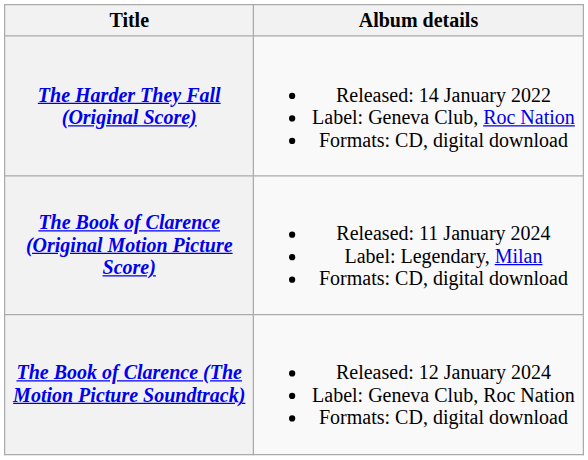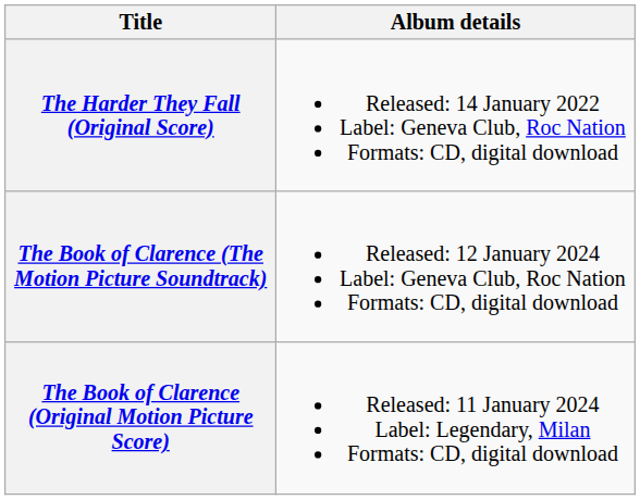rows swapped: The Book of Clarence (Original Motion Picture Score) <-> The Book of Clarence (The Motion Picture Soundtrack)
